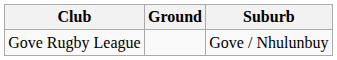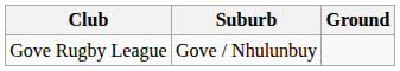columns swapped: Suburb <-> Ground
